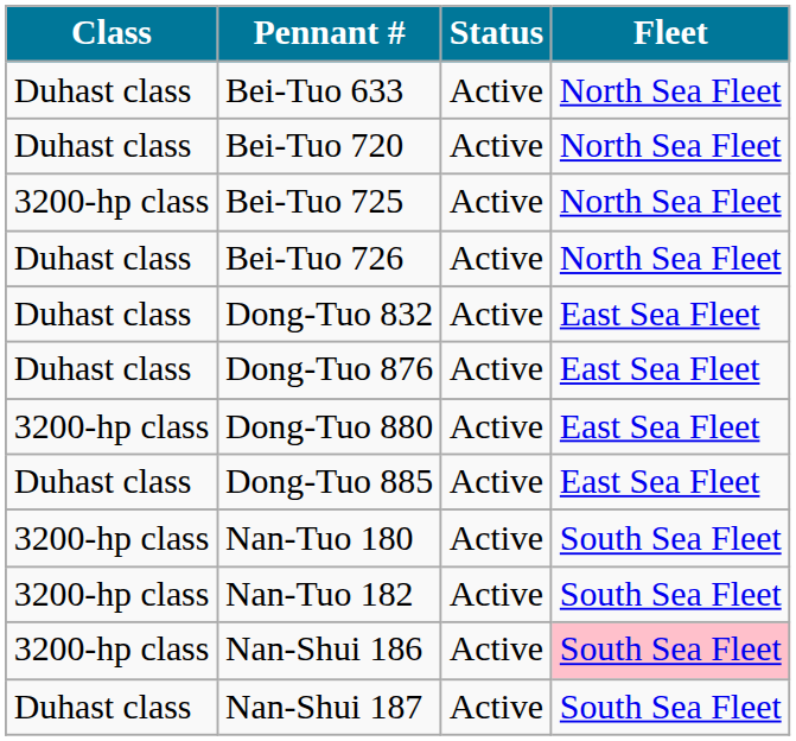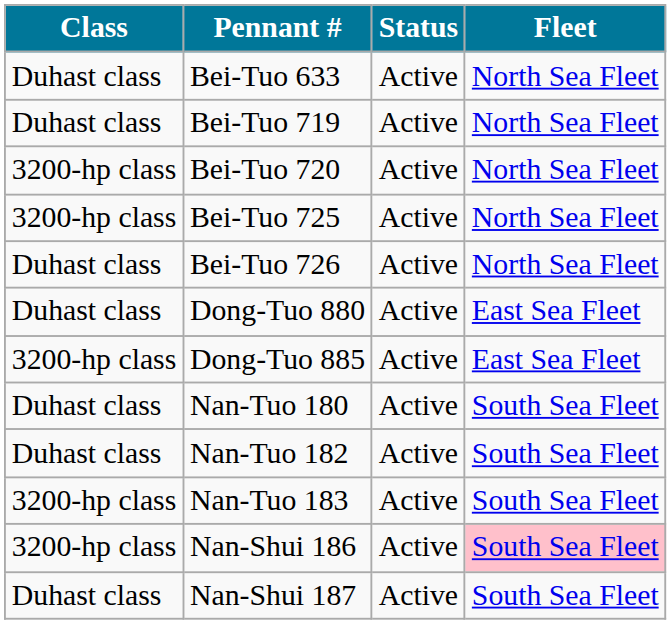+ row: Duhast class | Bei-Tuo 719 | Active | North Sea Fleet
Bei-Tuo 720 | Class: Duhast class -> 3200-hp class
- row: Duhast class | Dong-Tuo 832 | Active | East Sea Fleet
- row: Duhast class | Dong-Tuo 876 | Active | East Sea Fleet
Dong-Tuo 880 | Class: 3200-hp class -> Duhast class
Dong-Tuo 885 | Class: Duhast class -> 3200-hp class
Nan-Tuo 180 | Class: 3200-hp class -> Duhast class
Nan-Tuo 182 | Class: 3200-hp class -> Duhast class
+ row: 3200-hp class | Nan-Tuo 183 | Active | South Sea Fleet
